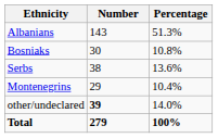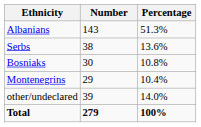rows swapped: Serbs <-> Bosniaks
other/undeclared | Number: bold -> normal
